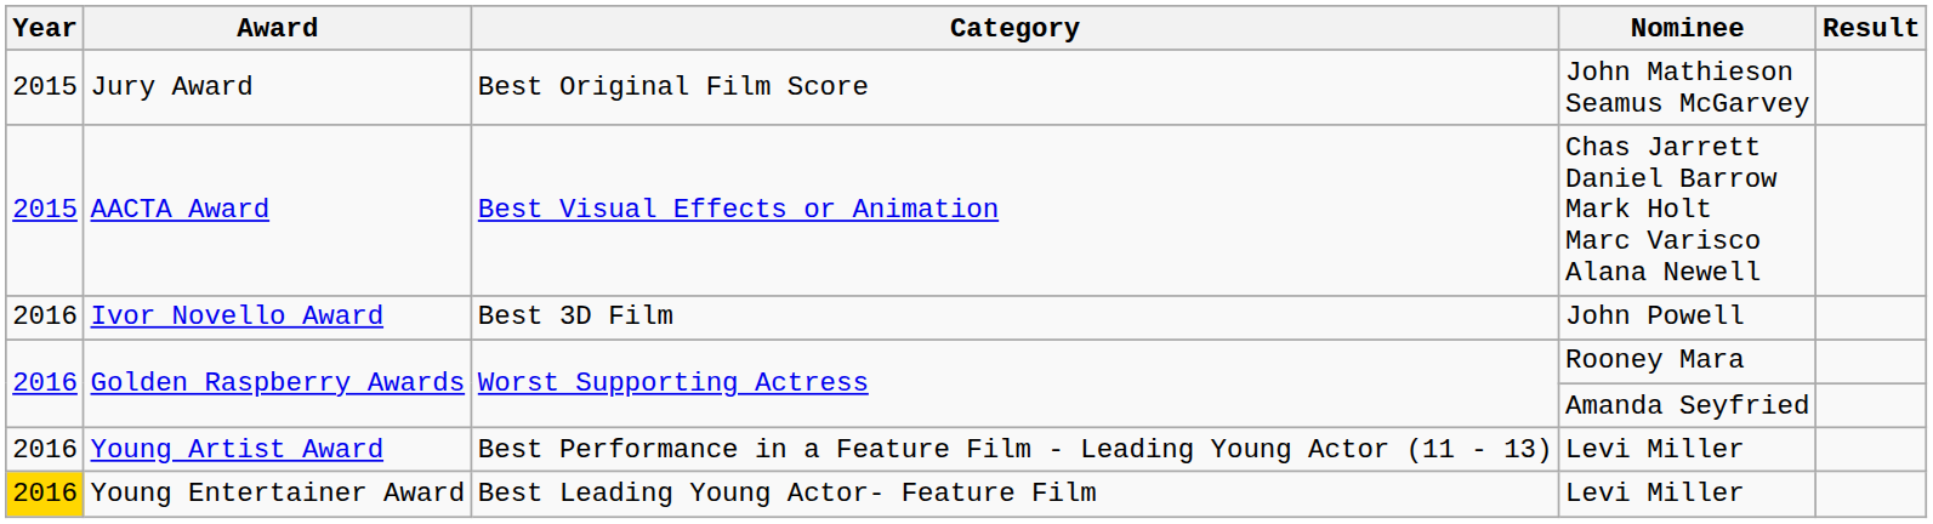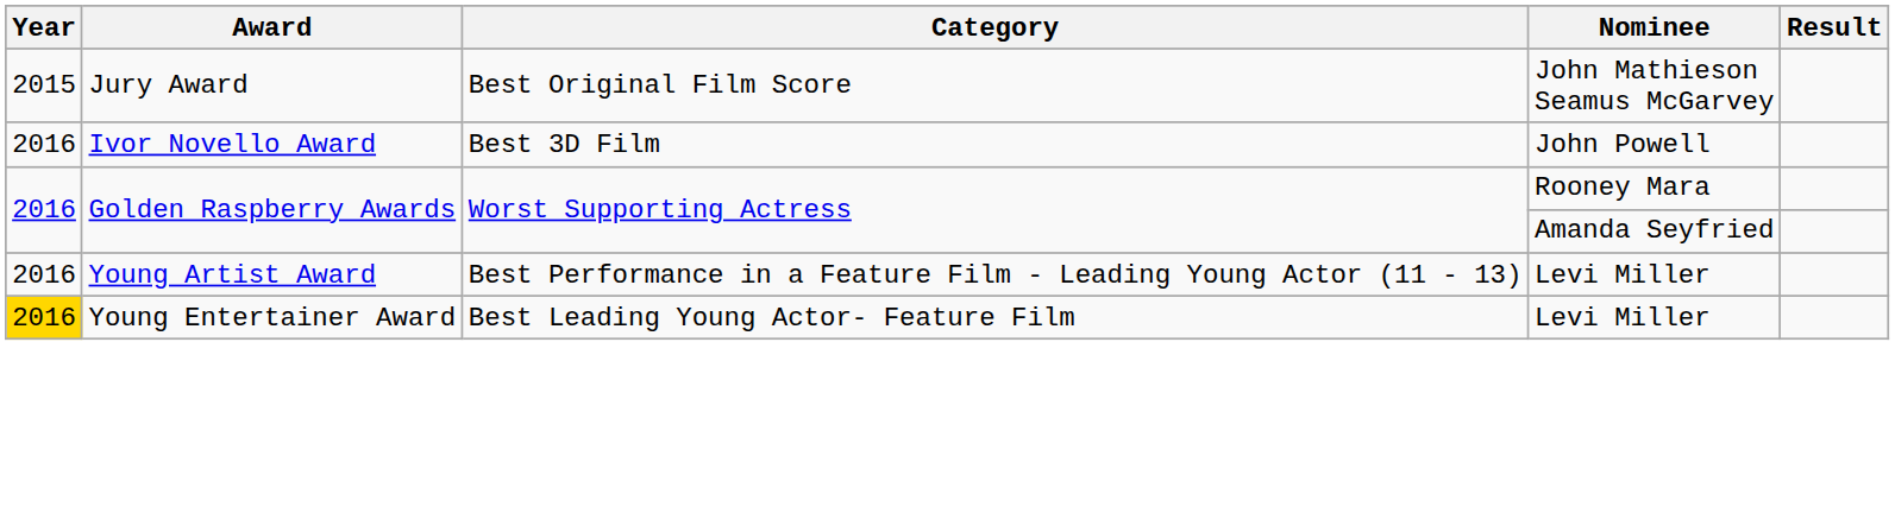- row: 2015 | AACTA Award | Best Visual Effects or Animation | Chas Jarrett Daniel Barrow Mark Holt Marc Varisco Alana Newell
